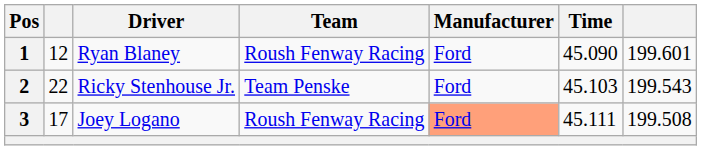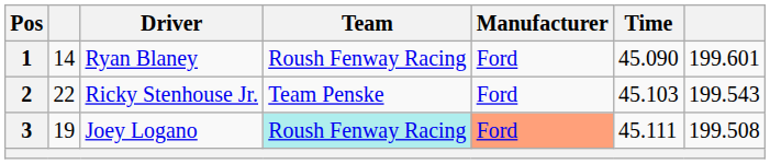1 | column 2: 12 -> 14
3 | column 2: 17 -> 19
3 | Team: no background -> paleturquoise background
